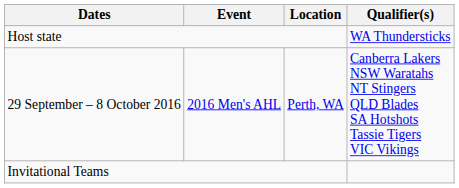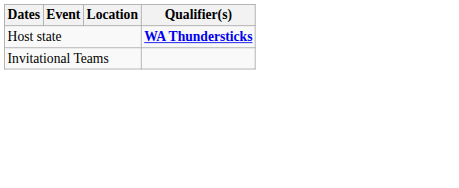Host state | Qualifier(s): normal -> bold
- row: 29 September – 8 October 2016 | 2016 Men's AHL | Perth, WA | Canberra Lakers NSW Waratahs NT Stingers QLD Blades SA Hotshots Tassie Tigers VIC Vikings
